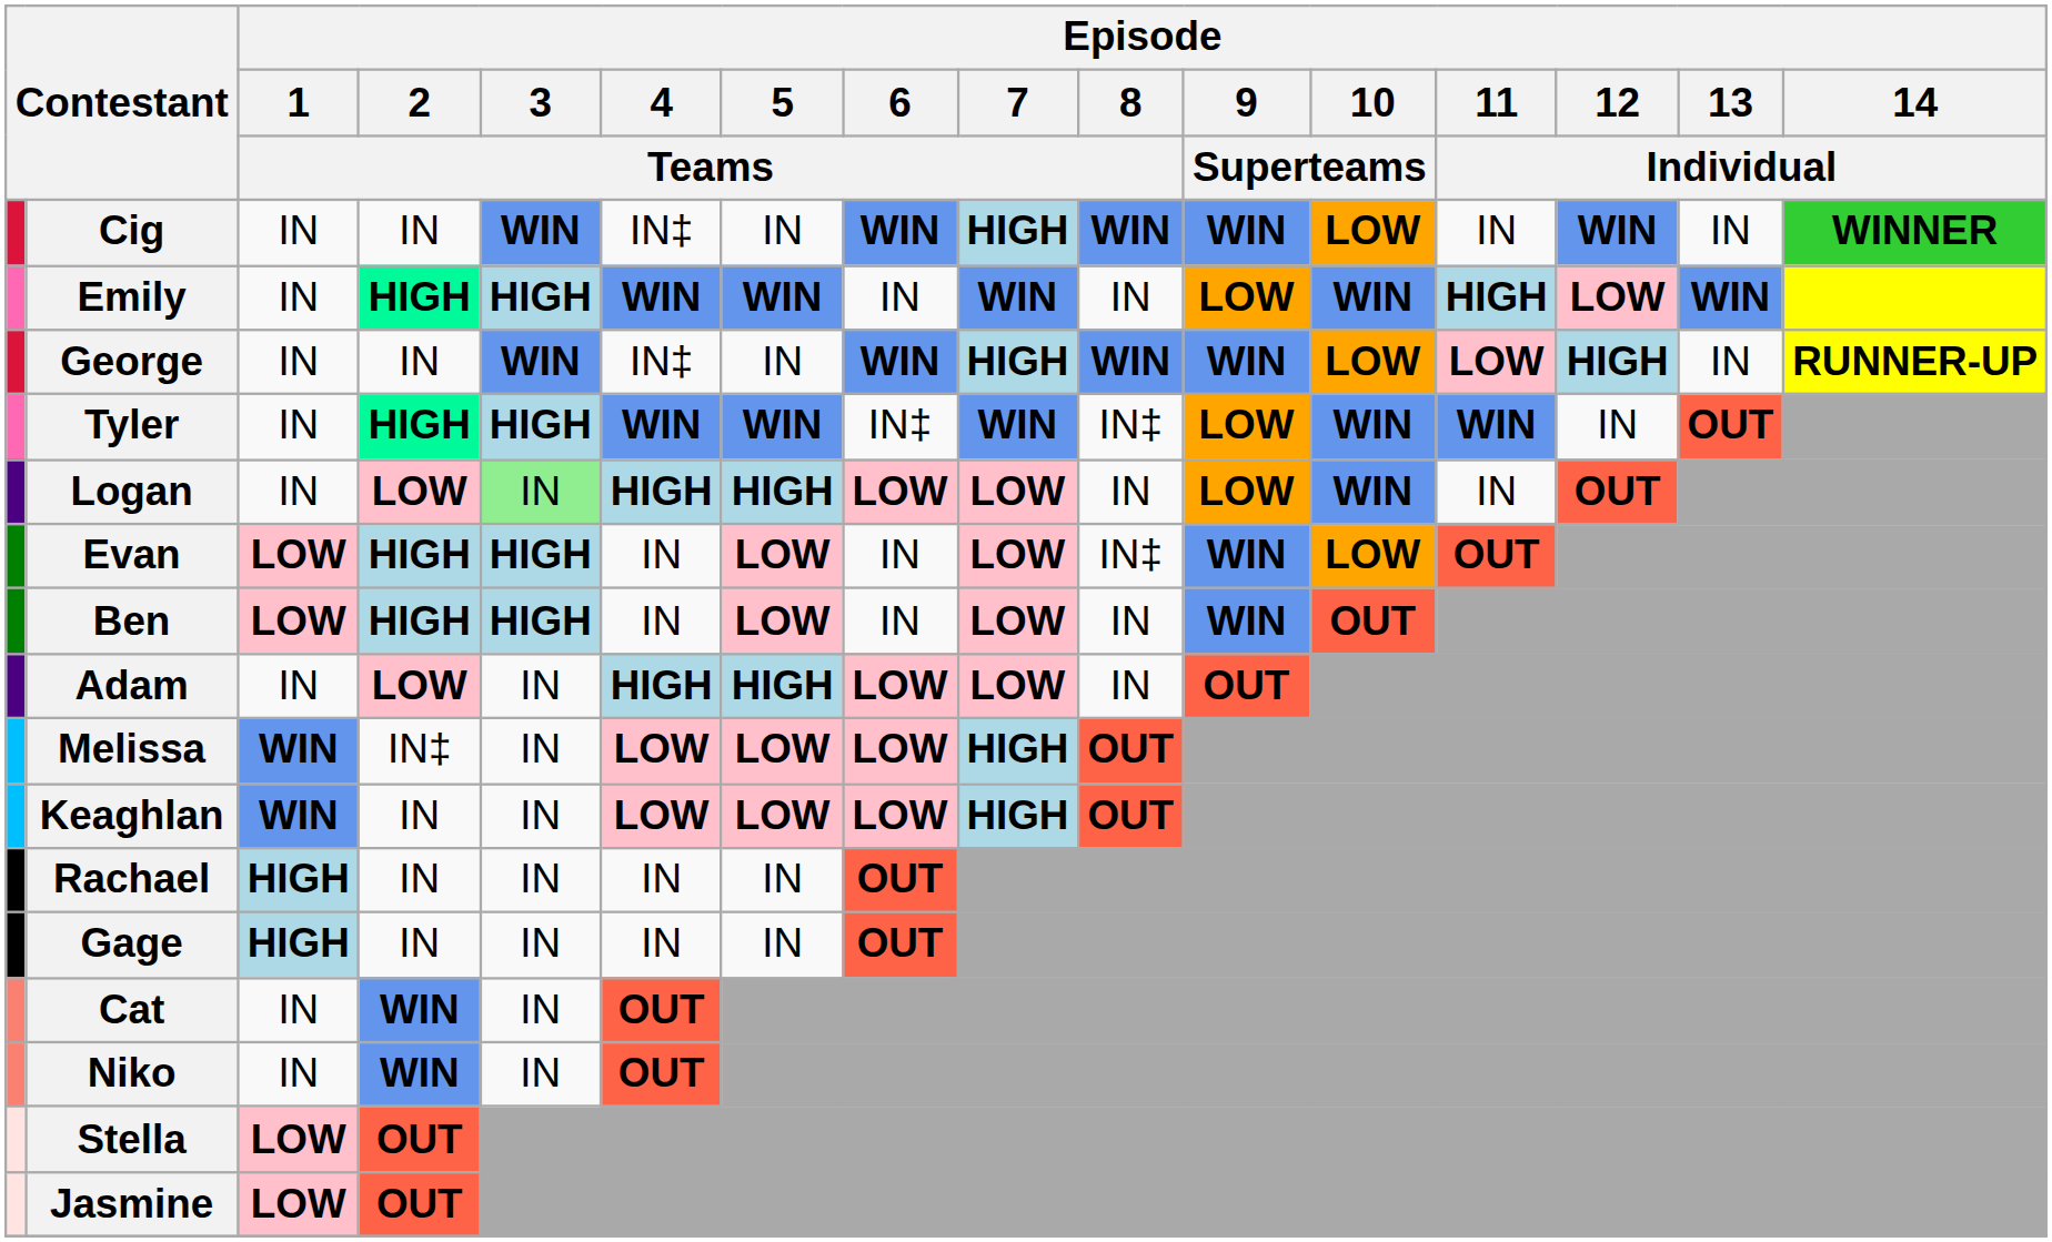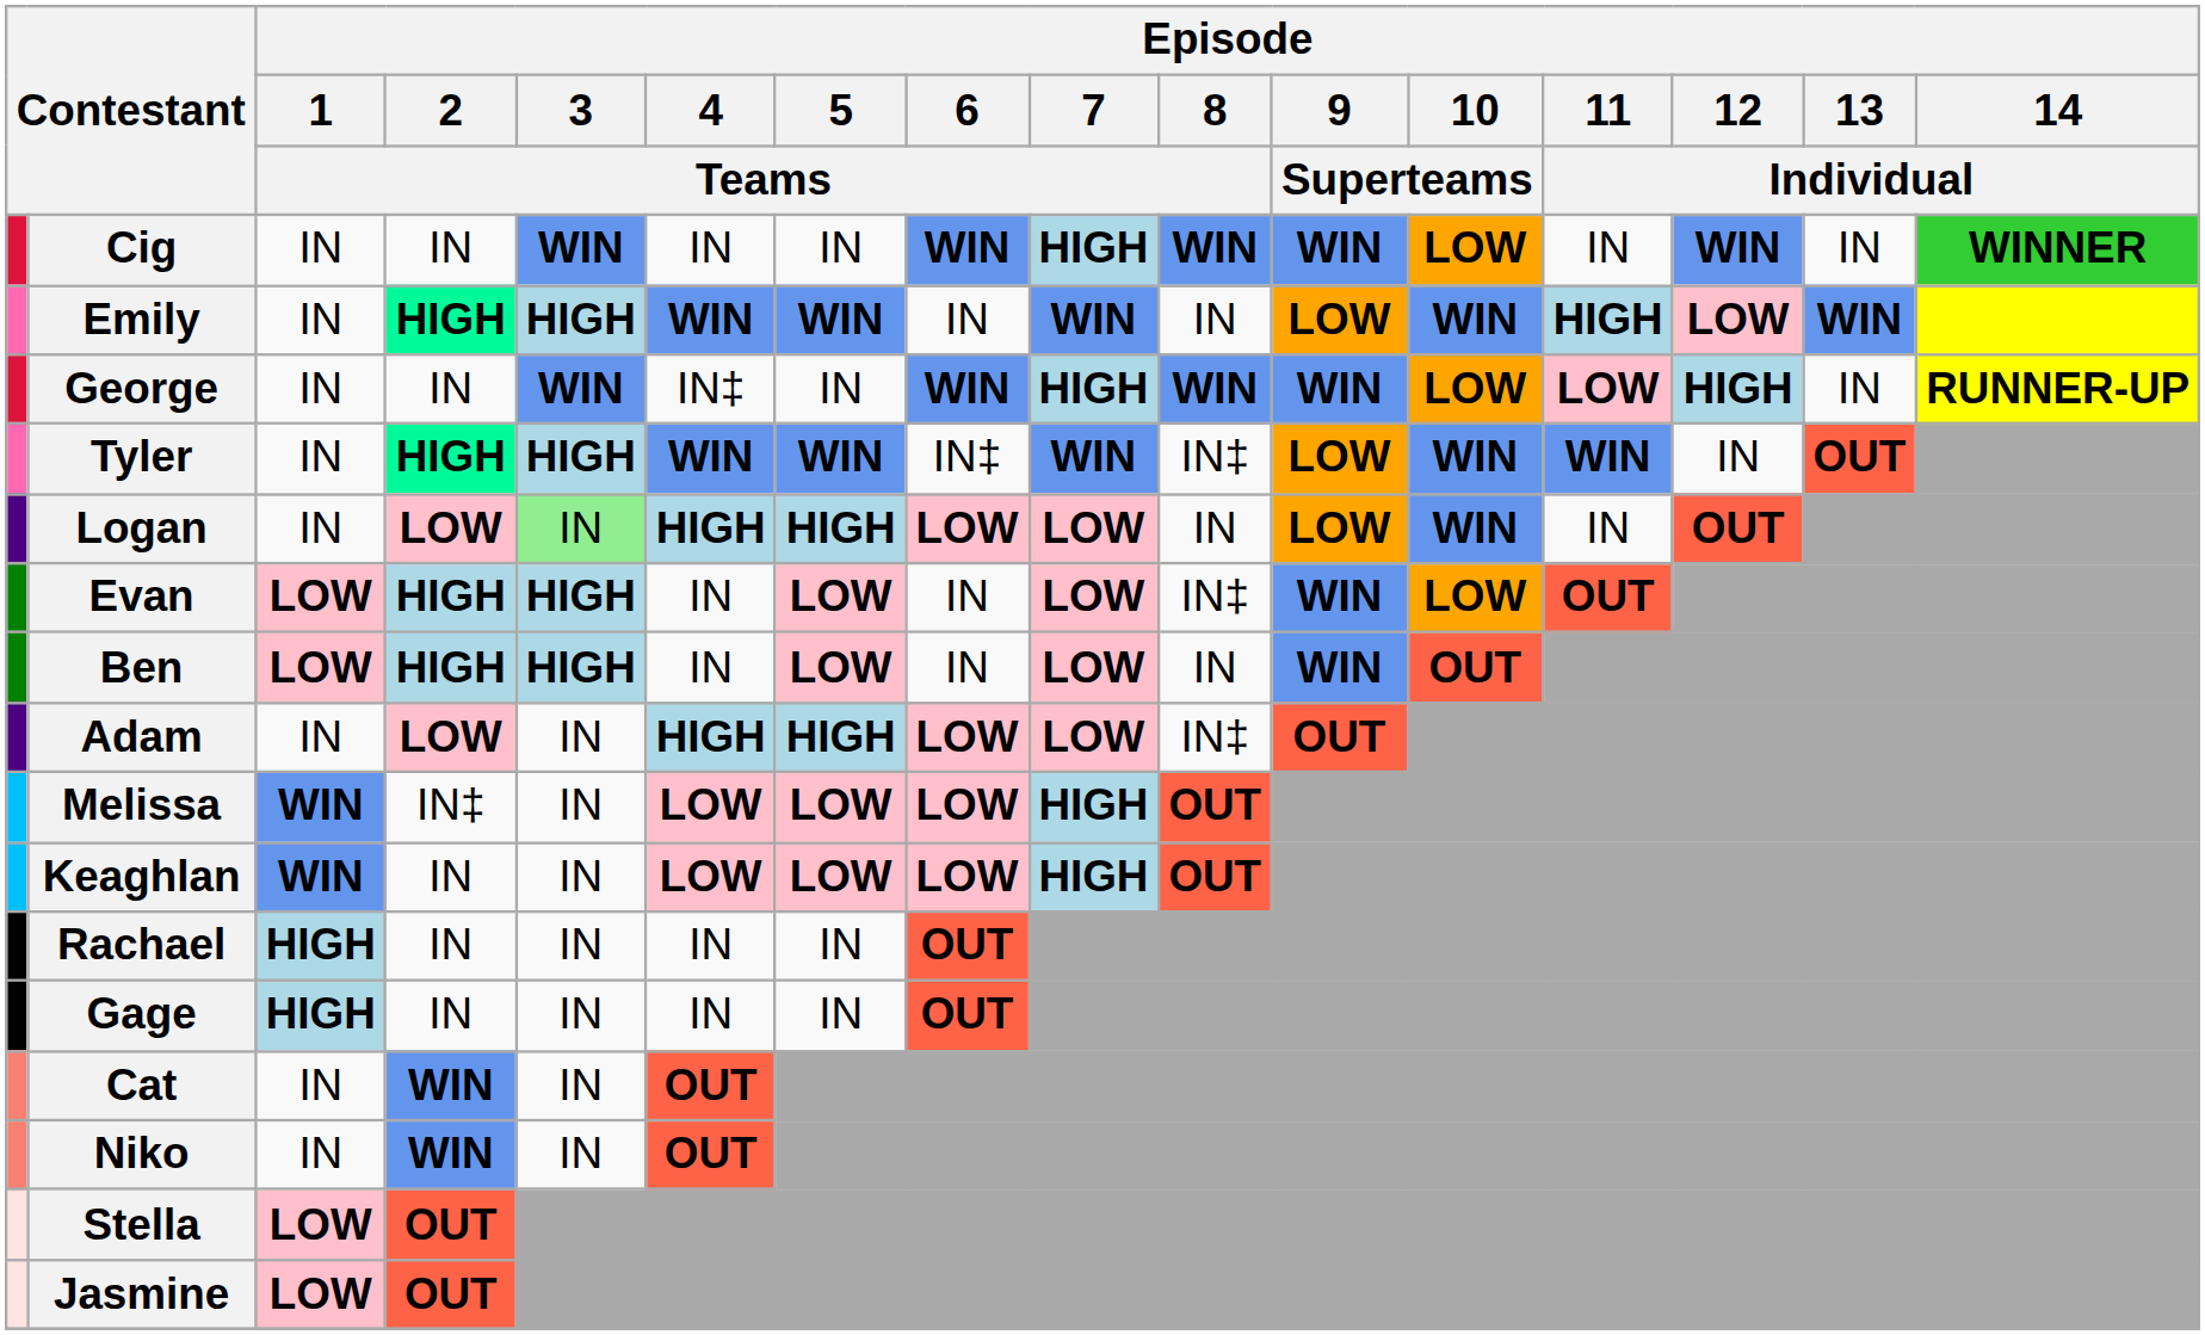Cig | Episode / 4 / Teams: IN‡ -> IN
Adam | Episode / 8 / Teams: IN -> IN‡
